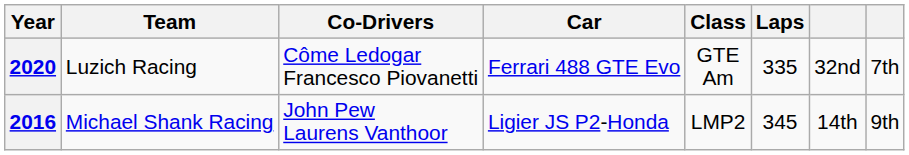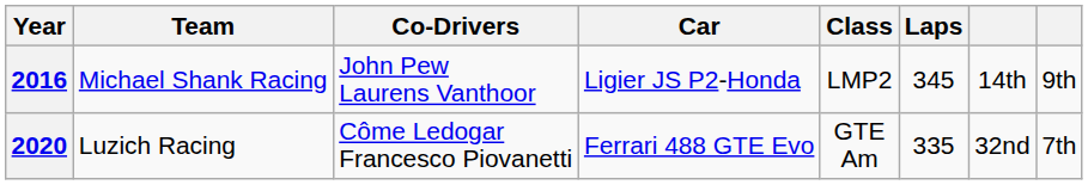rows swapped: 2016 <-> 2020
